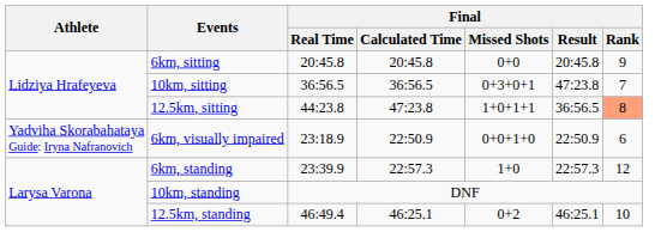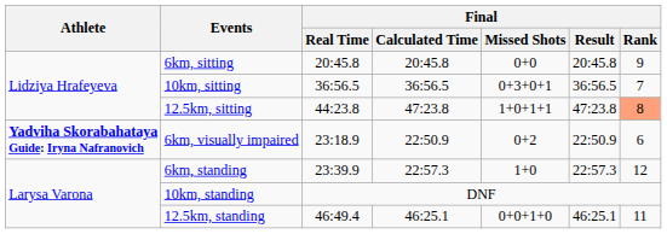10km, sitting | Final / Result: 47:23.8 -> 36:56.5
12.5km, sitting | Final / Result: 36:56.5 -> 47:23.8
6km, visually impaired | Athlete: normal -> bold
6km, visually impaired | Final / Missed Shots: 0+0+1+0 -> 0+2
12.5km, standing | Final / Missed Shots: 0+2 -> 0+0+1+0
12.5km, standing | Final / Rank: 10 -> 11
